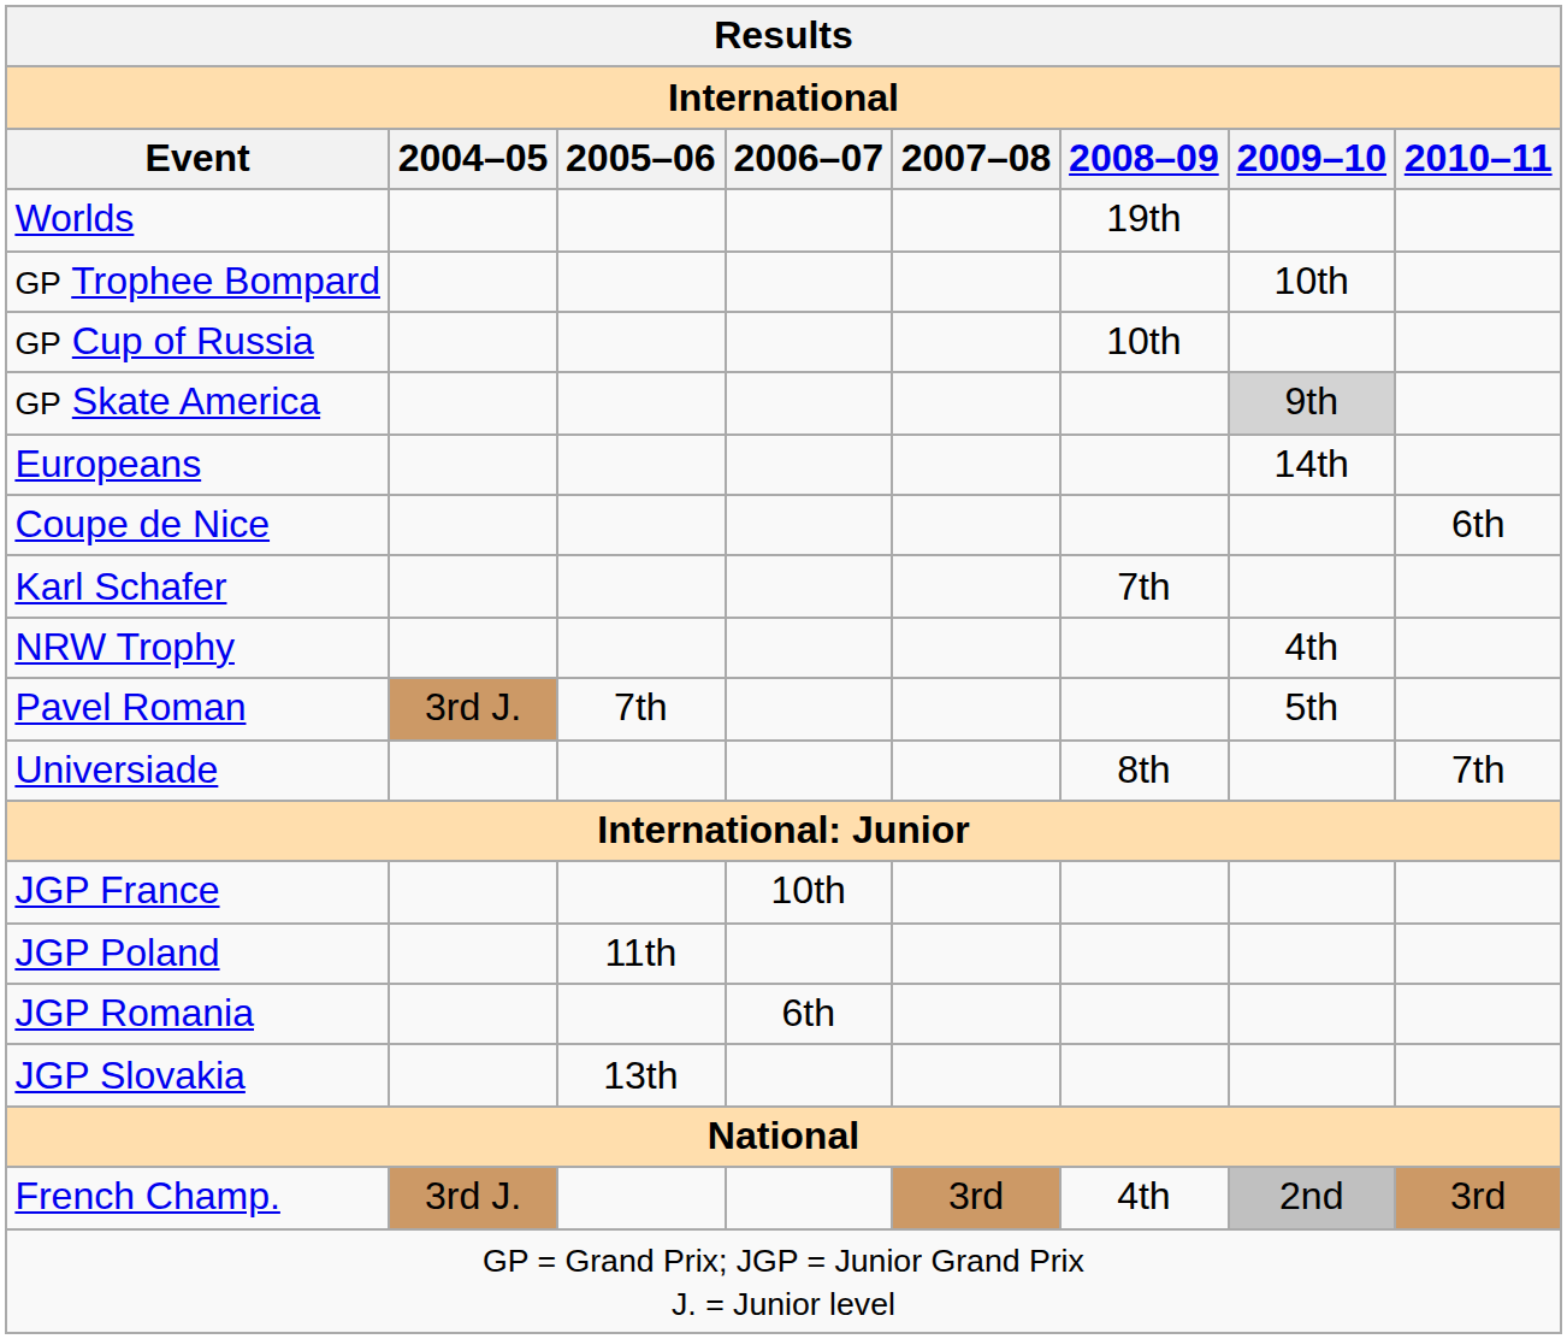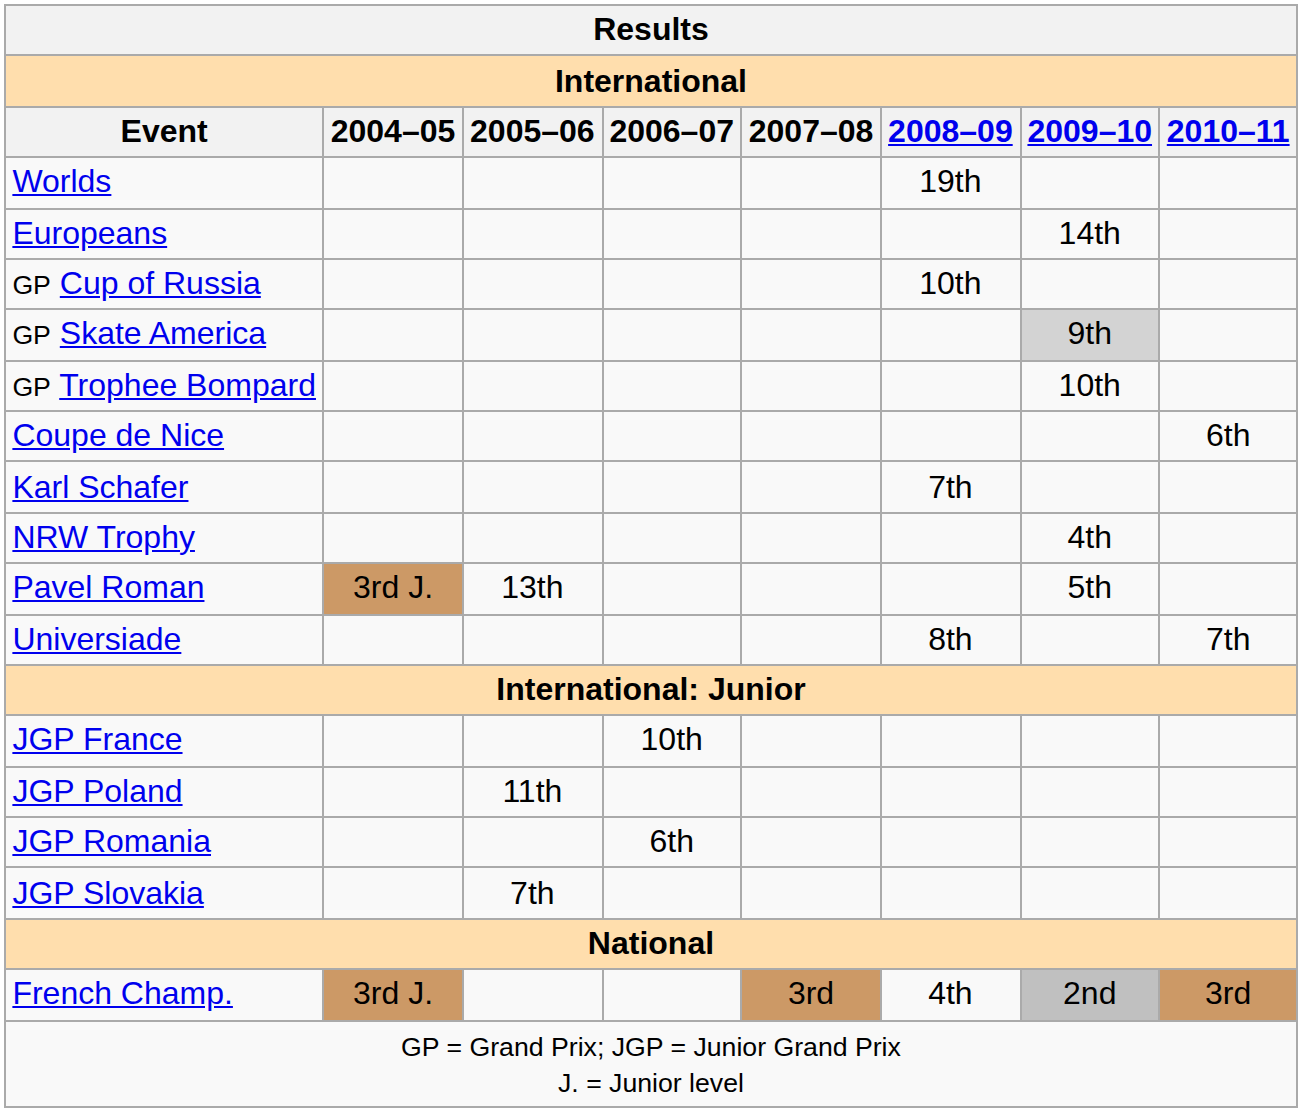rows swapped: Europeans <-> GP Trophee Bompard
Pavel Roman | 2005–06: 7th -> 13th
JGP Slovakia | 2005–06: 13th -> 7th
